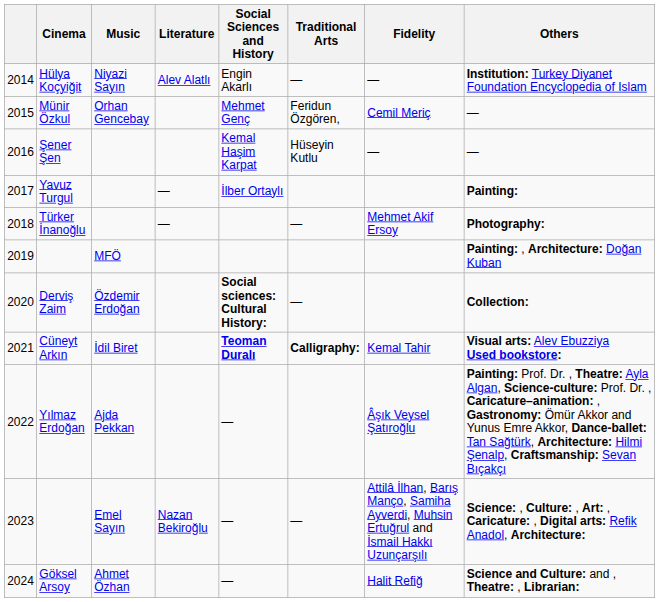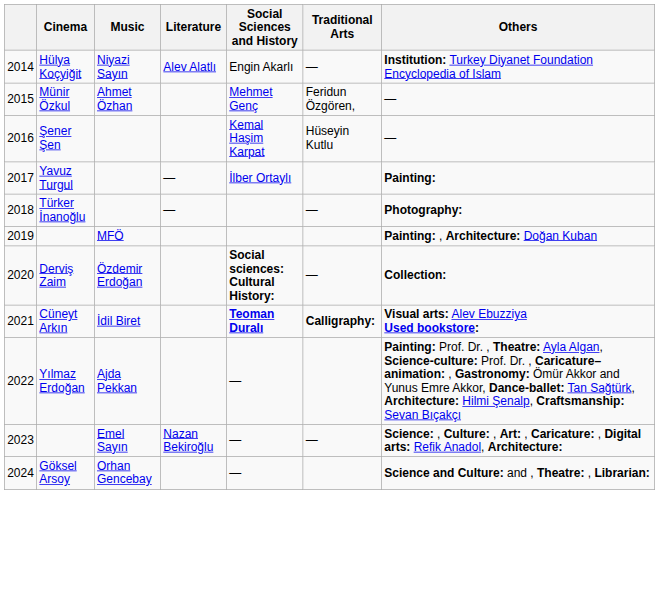- column: Fidelity | — | Cemil Meriç | — | Mehmet Akif Ersoy | Kemal Tahir | Âşık Veysel Şatıroğlu | Attilâ İlhan, Barış Manço, Samiha Ayverdi, Muhsin Ertuğrul and İsmail Hakkı Uzunçarşılı | Halit Refiğ
Münir Özkul | Music: Orhan Gencebay -> Ahmet Özhan
Göksel Arsoy | Music: Ahmet Özhan -> Orhan Gencebay
